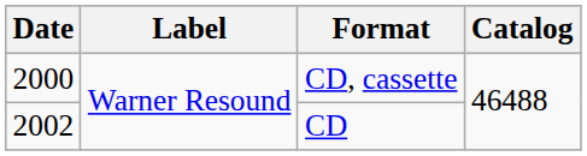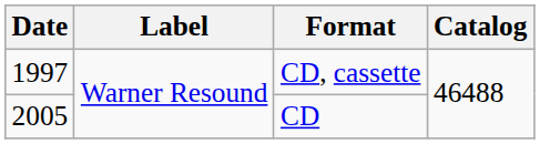CD, cassette | Date: 2000 -> 1997
CD | Date: 2002 -> 2005
